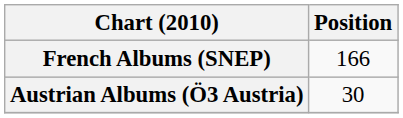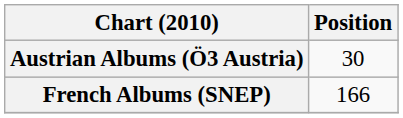rows swapped: Austrian Albums (Ö3 Austria) <-> French Albums (SNEP)
